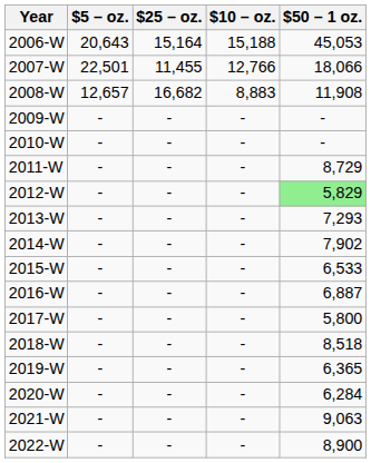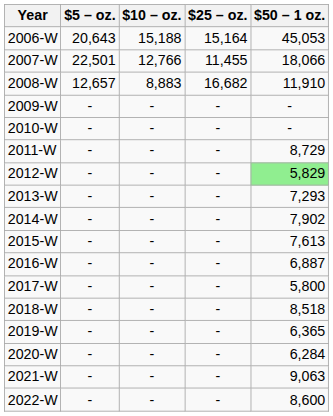columns swapped: $10 – oz. <-> $25 – oz.
2008-W | $50 – 1 oz.: 11,908 -> 11,910
2015-W | $50 – 1 oz.: 6,533 -> 7,613
2022-W | $50 – 1 oz.: 8,900 -> 8,600
